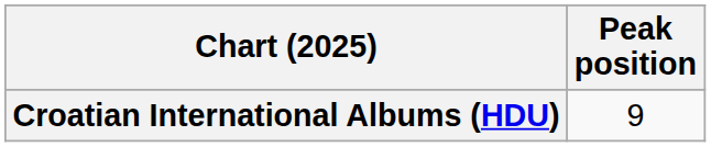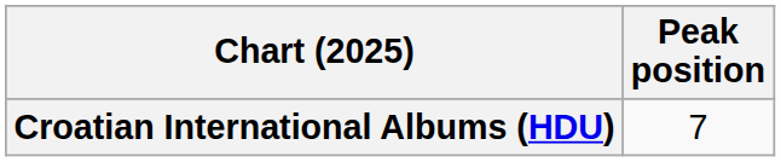Croatian International Albums (HDU) | Peak position: 9 -> 7
